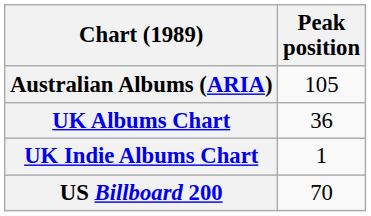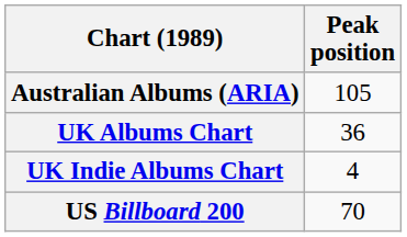UK Indie Albums Chart | Peak position: 1 -> 4
